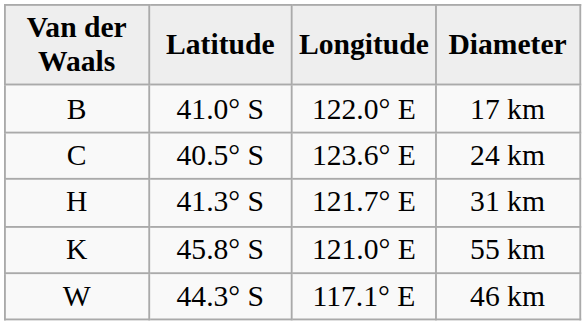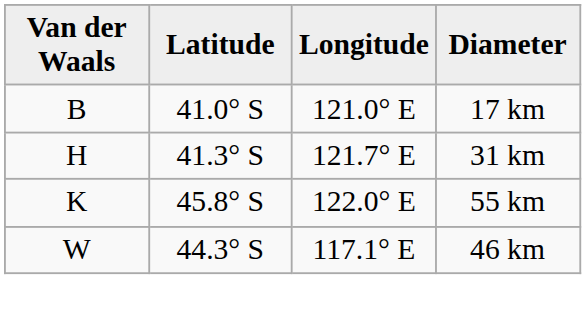17 km | Longitude: 122.0° E -> 121.0° E
- row: C | 40.5° S | 123.6° E | 24 km
55 km | Longitude: 121.0° E -> 122.0° E
